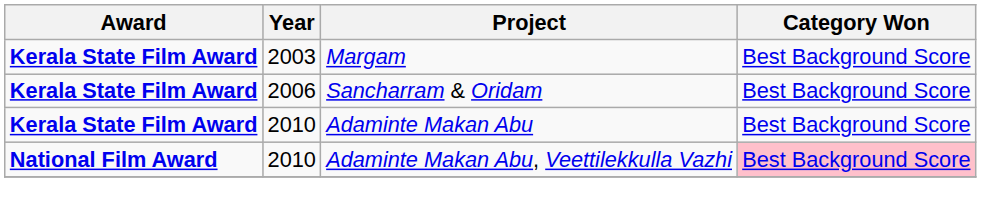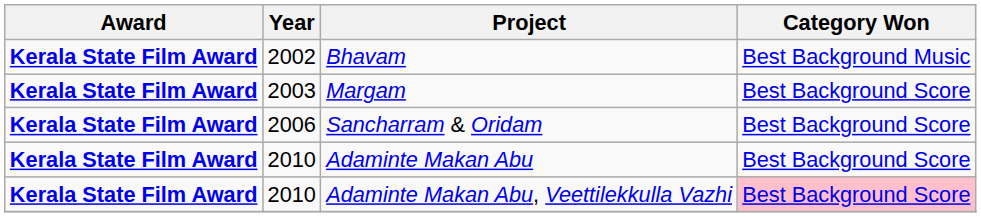+ row: Kerala State Film Award | 2002 | Bhavam | Best Background Music
Adaminte Makan Abu, Veettilekkulla Vazhi | Award: National Film Award -> Kerala State Film Award
